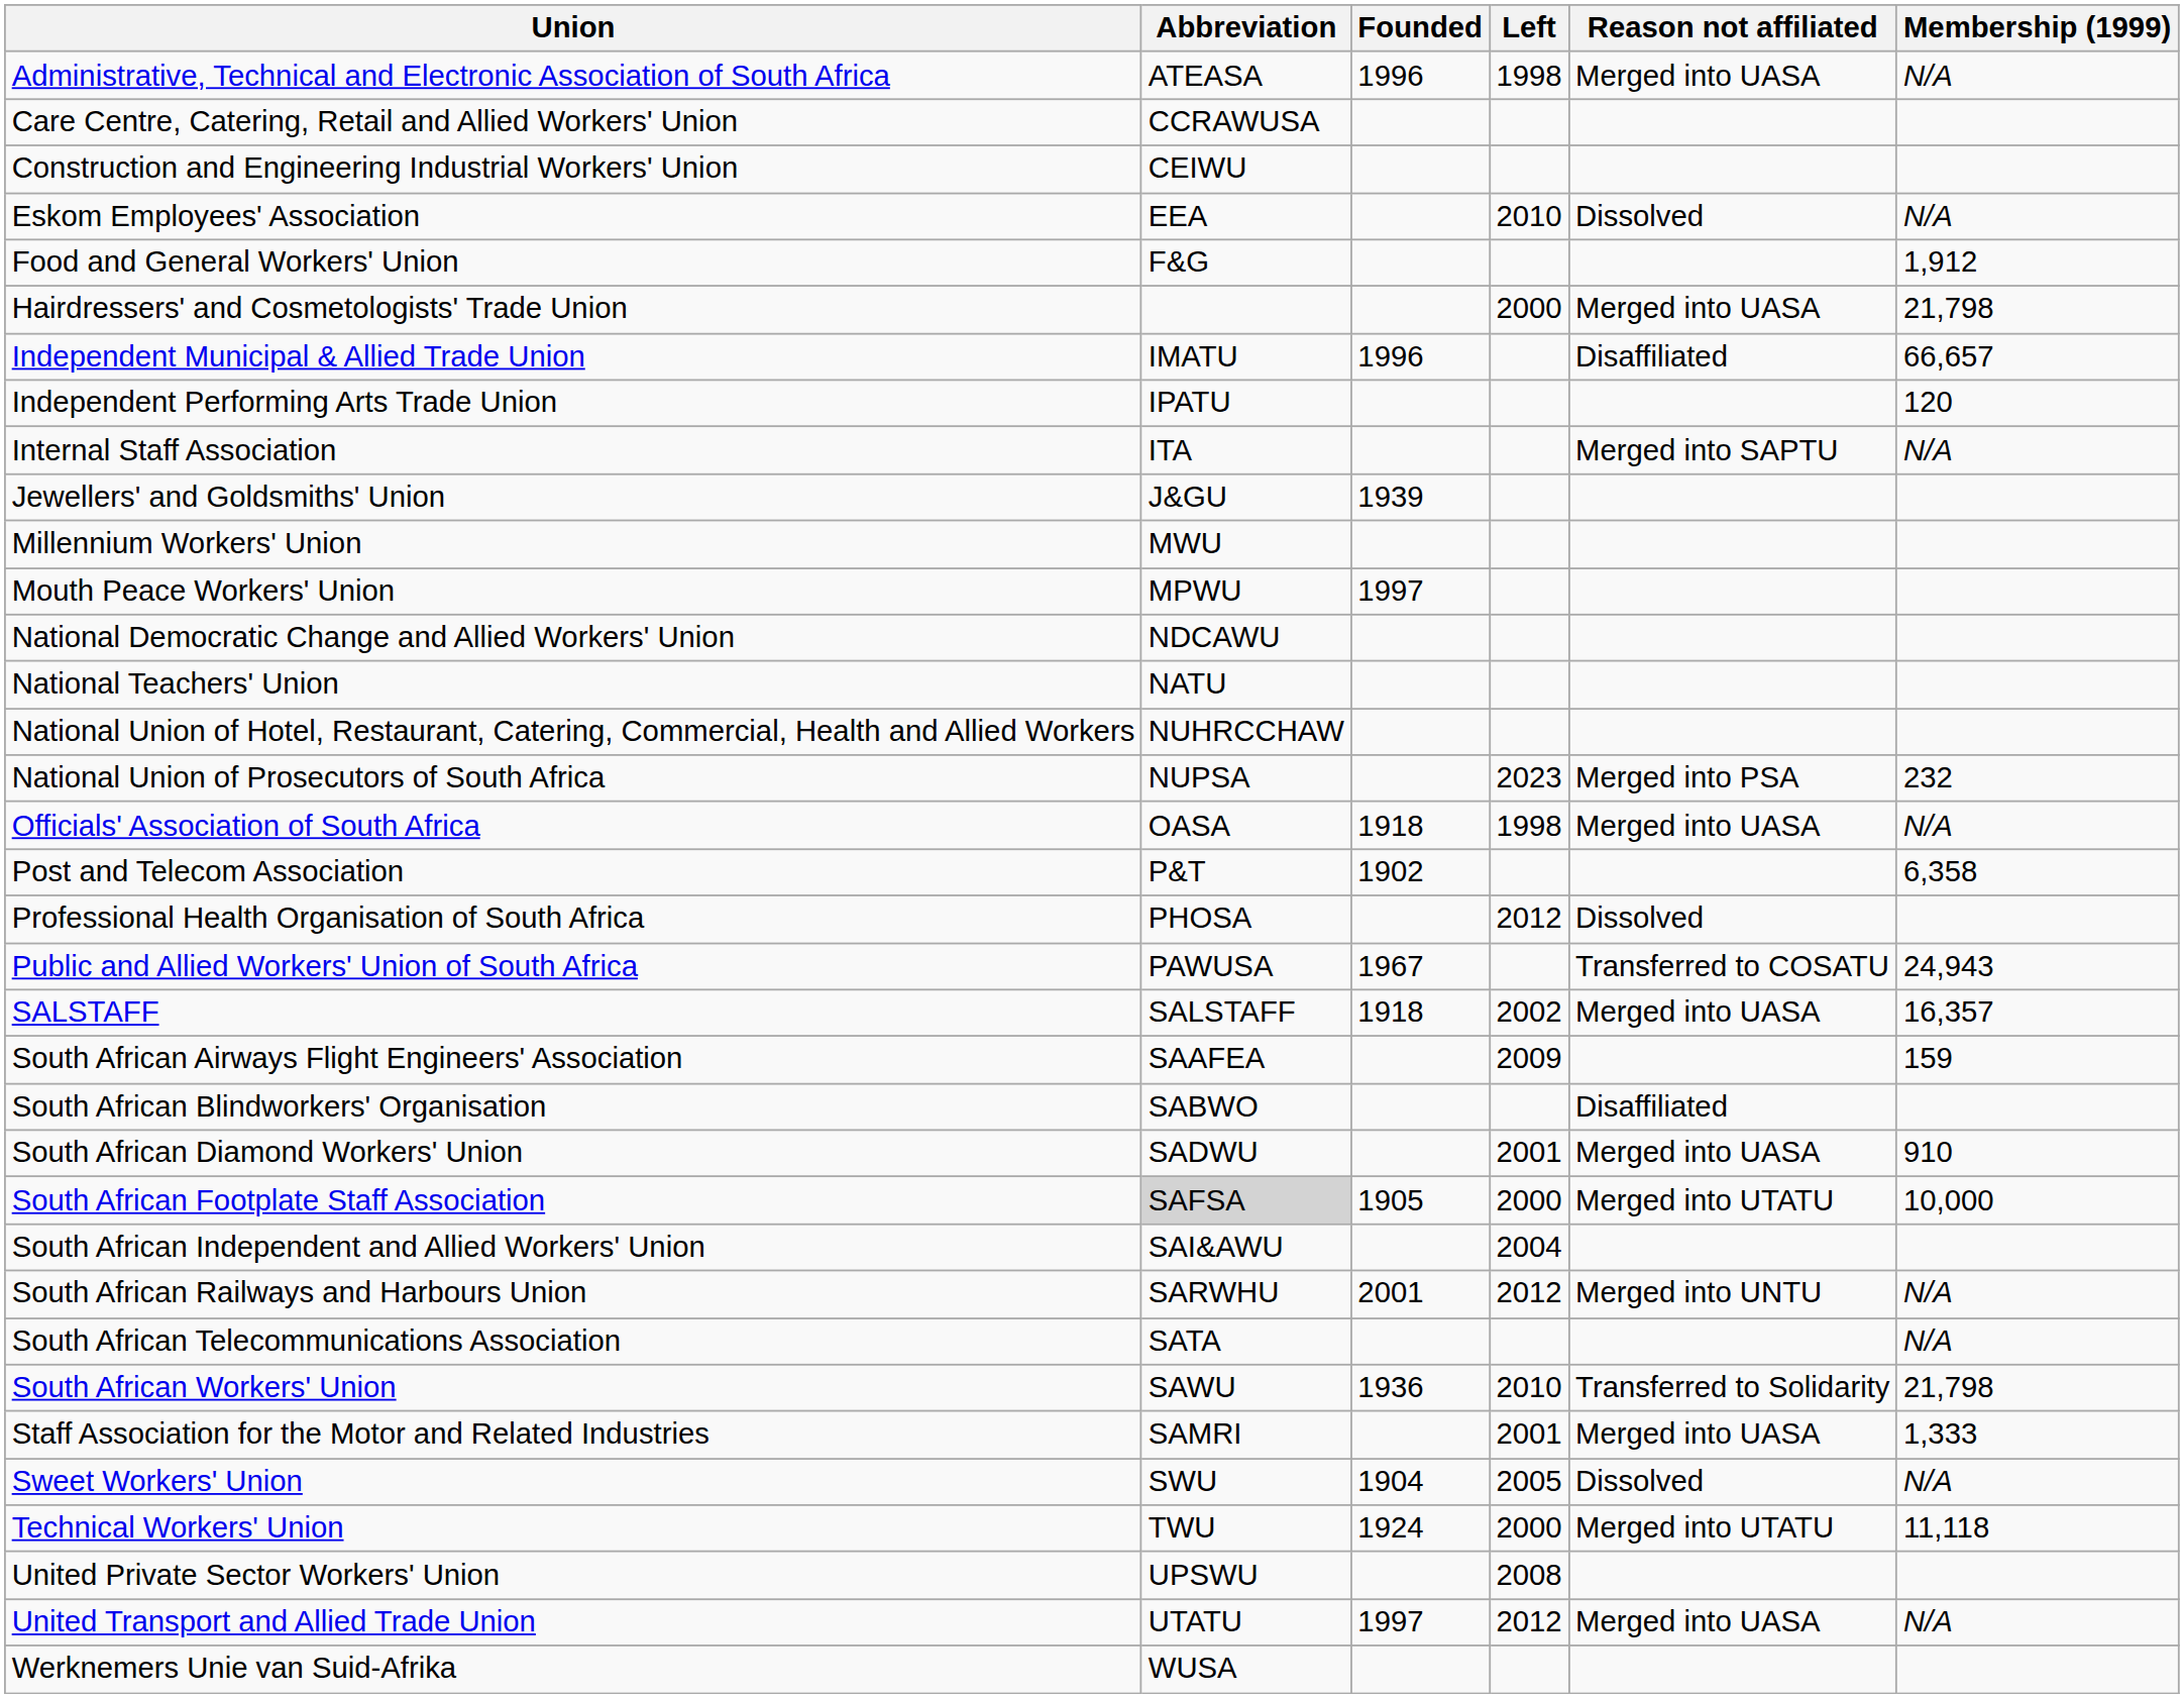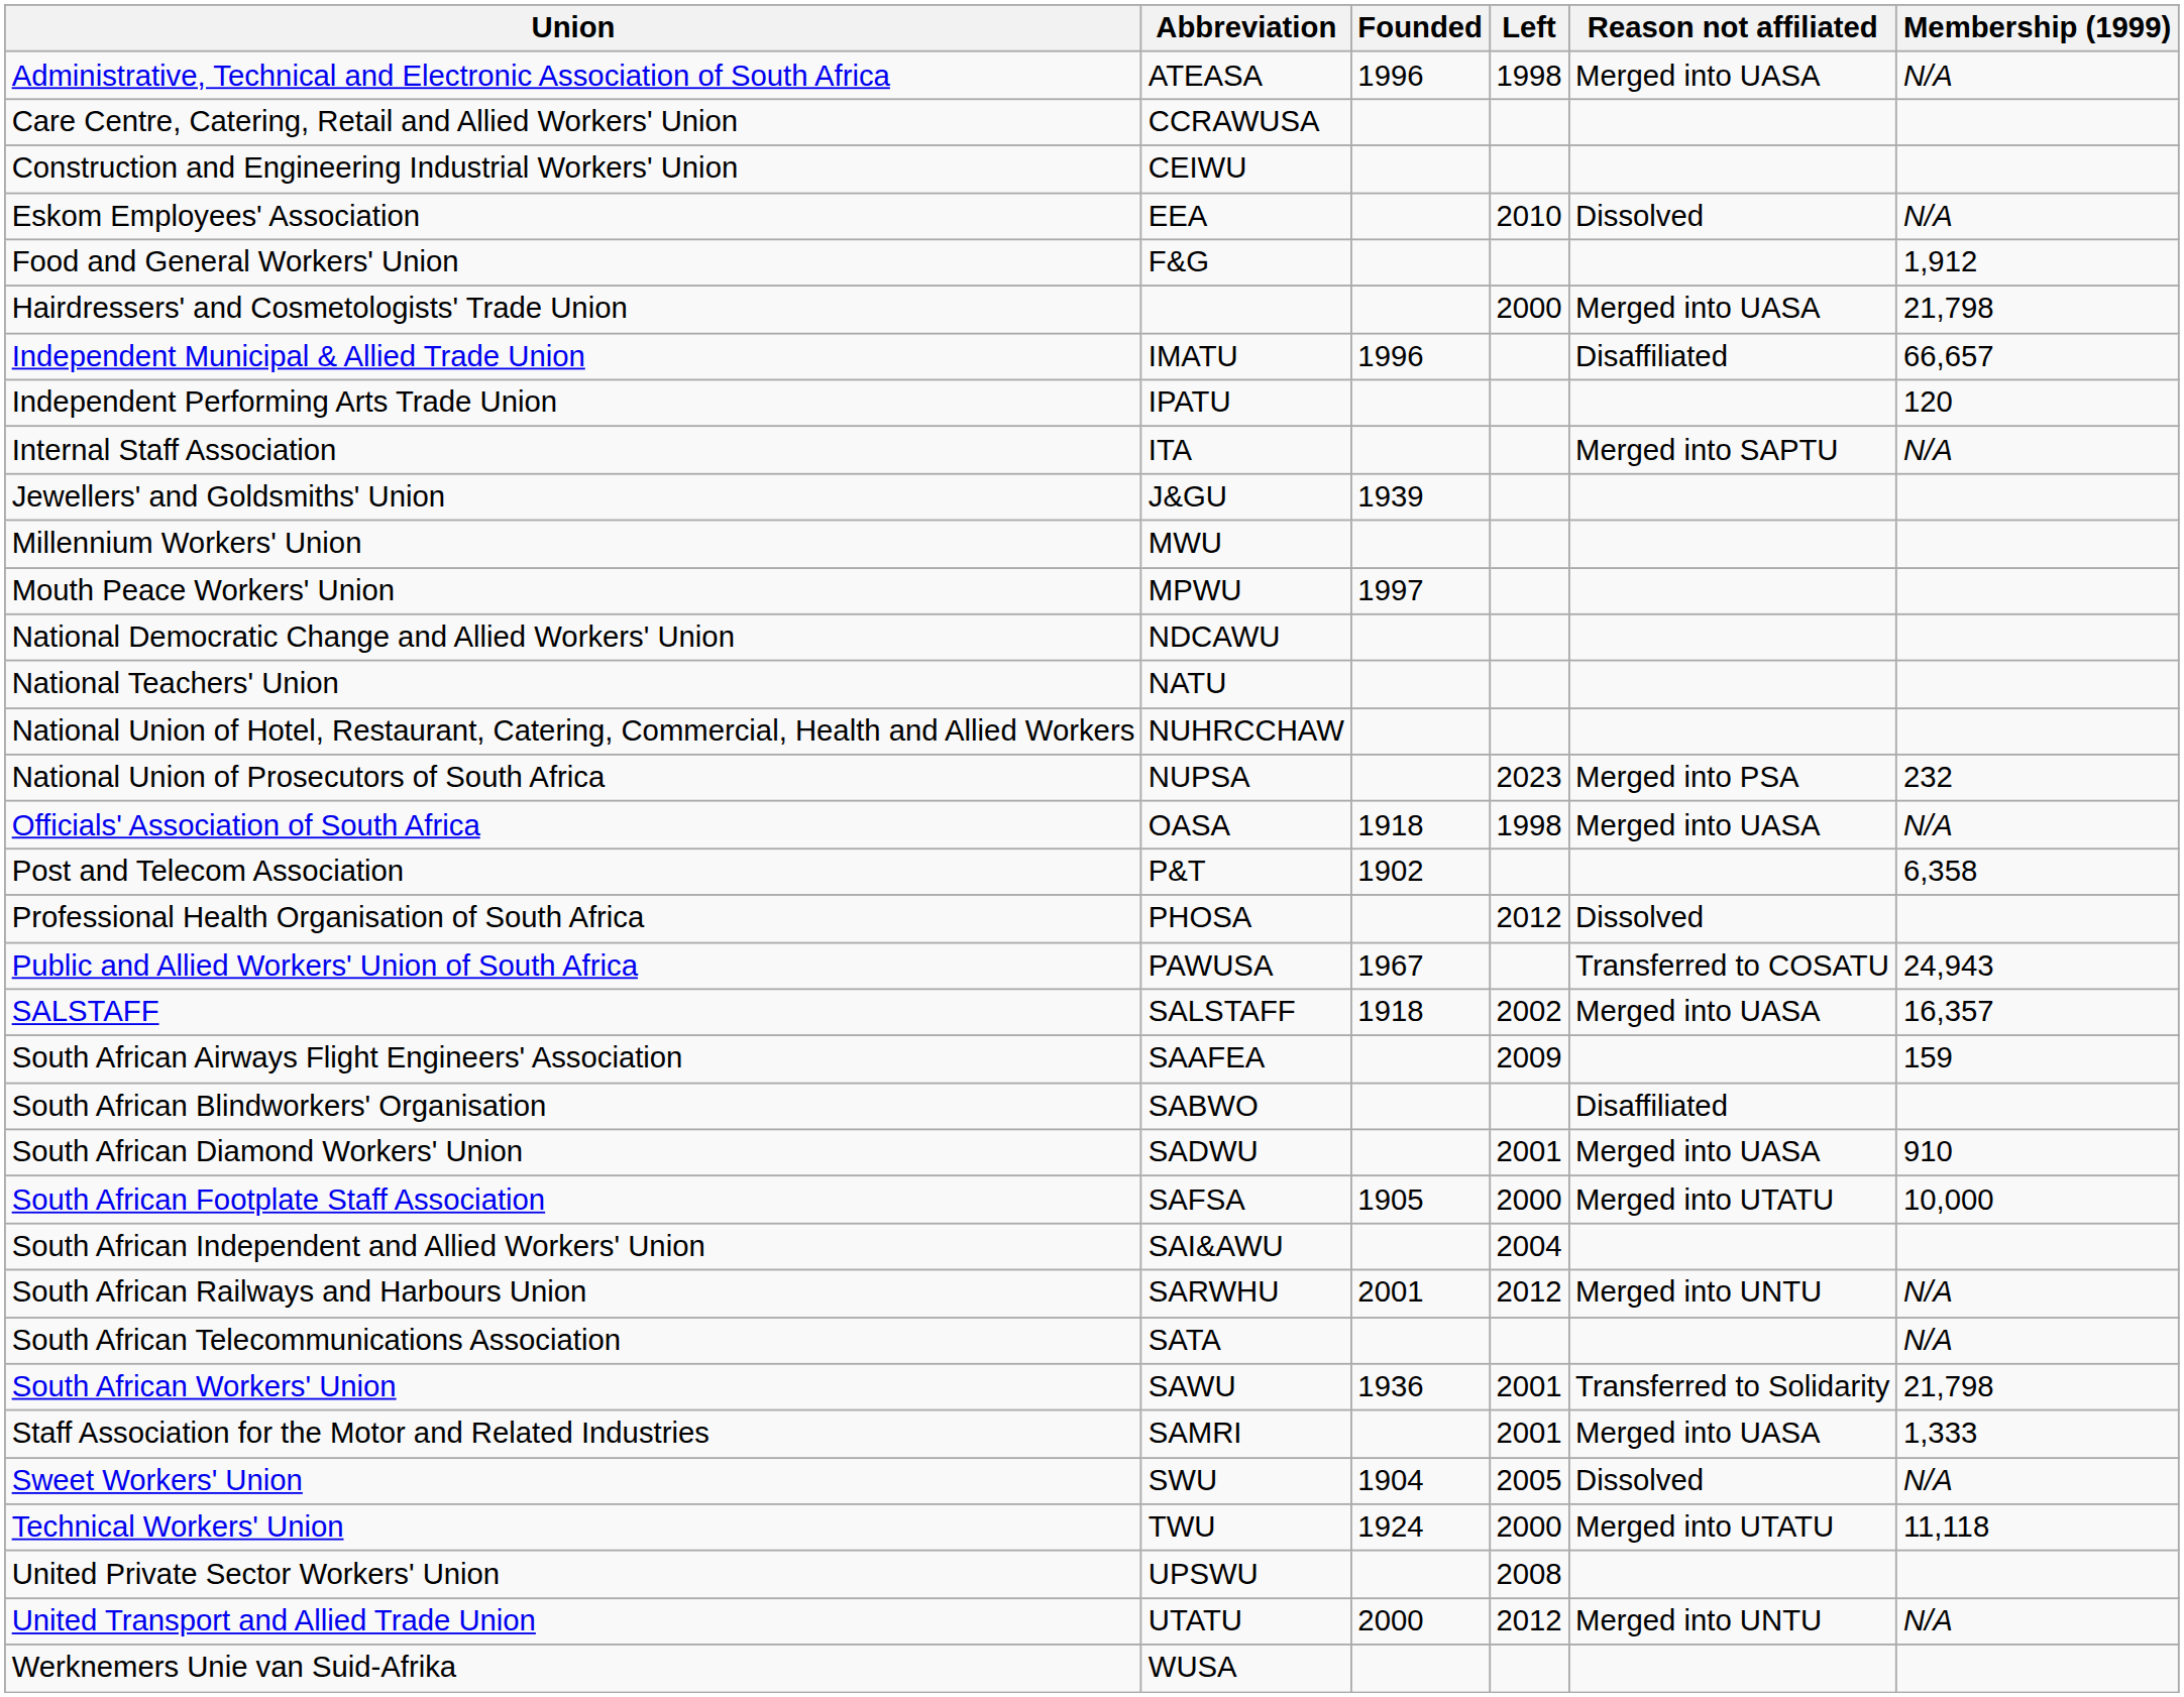South African Footplate Staff Association | Abbreviation: lightgrey background -> no background
South African Workers' Union | Left: 2010 -> 2001
United Transport and Allied Trade Union | Founded: 1997 -> 2000
United Transport and Allied Trade Union | Reason not affiliated: Merged into UASA -> Merged into UNTU
